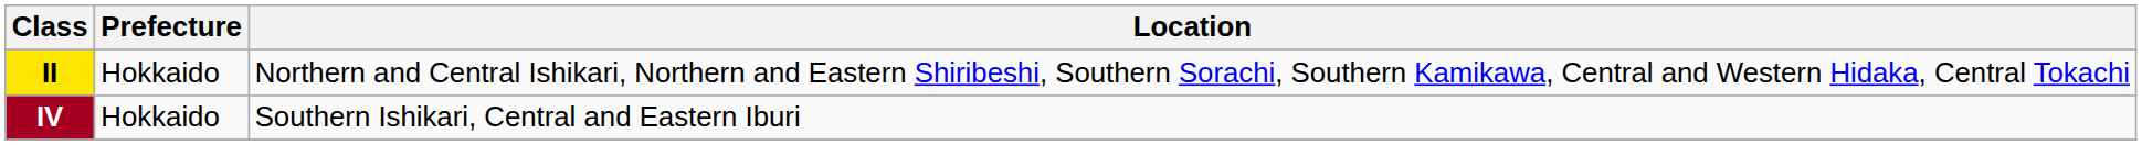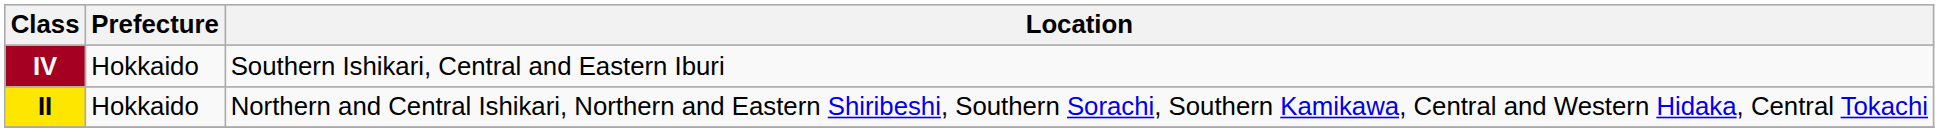rows swapped: IV <-> II
